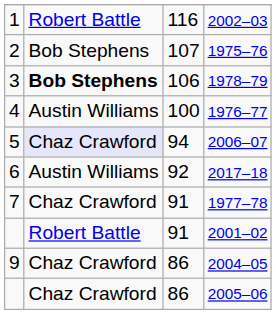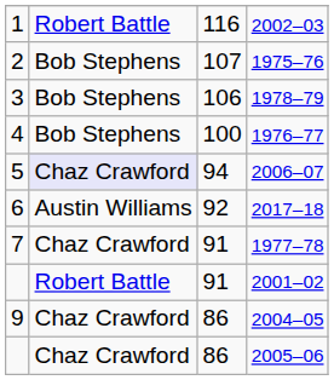1978–79 | column 2: bold -> normal
1976–77 | column 2: Austin Williams -> Bob Stephens
